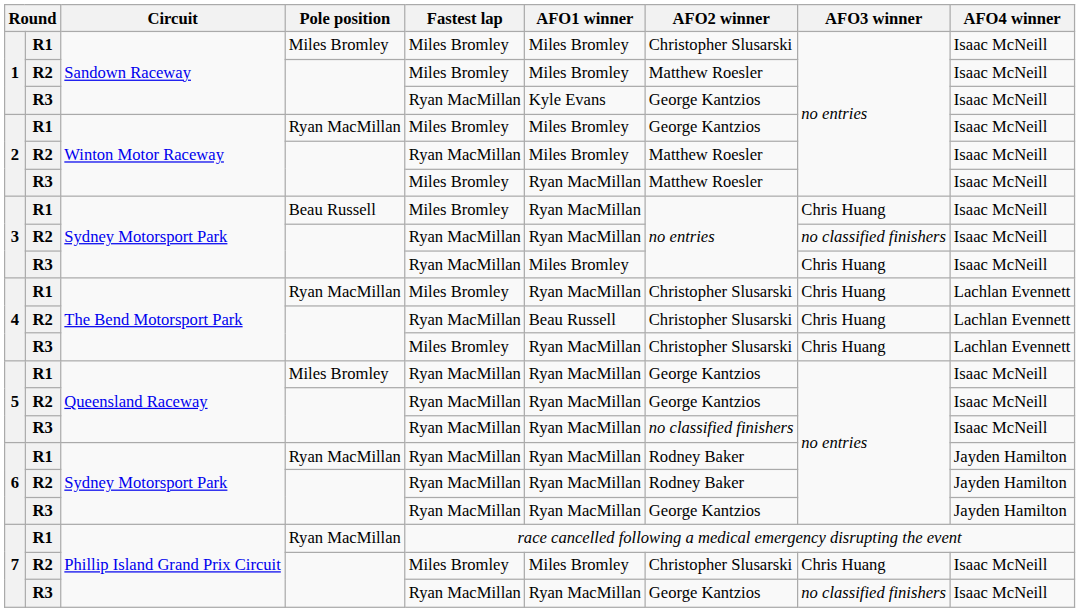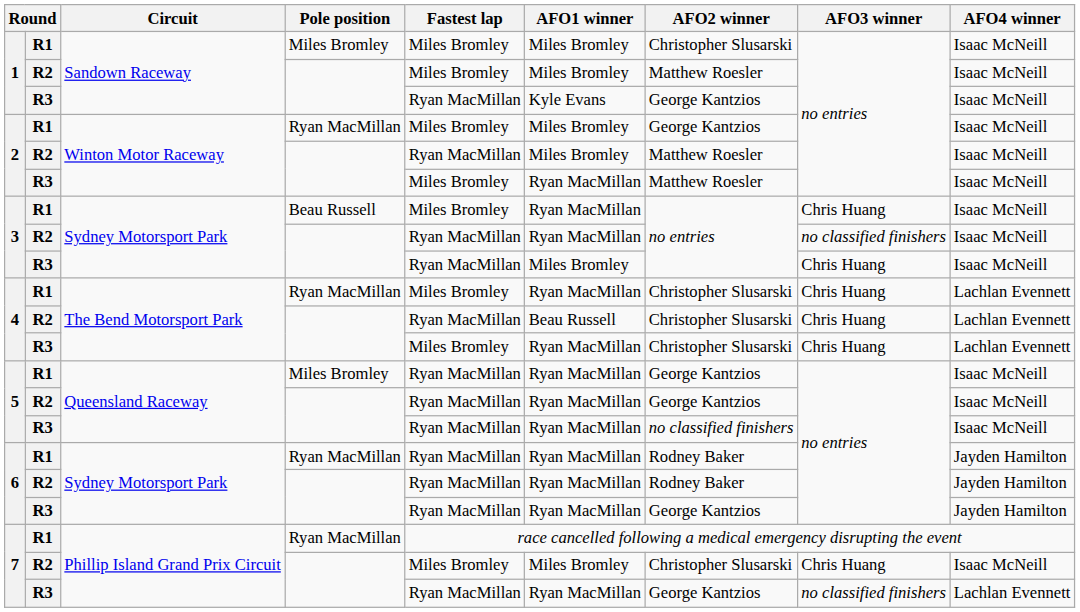7 / R3 | AFO4 winner: Isaac McNeill -> Lachlan Evennett
